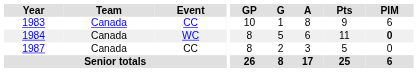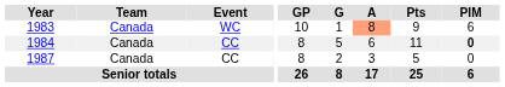1983 | Event: CC -> WC
1983 | A: no background -> lightsalmon background
1984 | Event: WC -> CC
